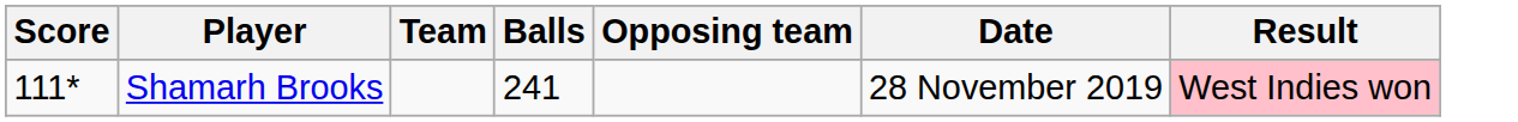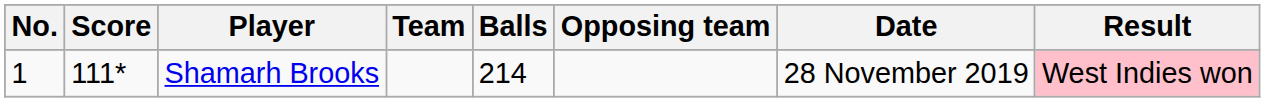+ column: No. | 1
Shamarh Brooks | Balls: 241 -> 214
